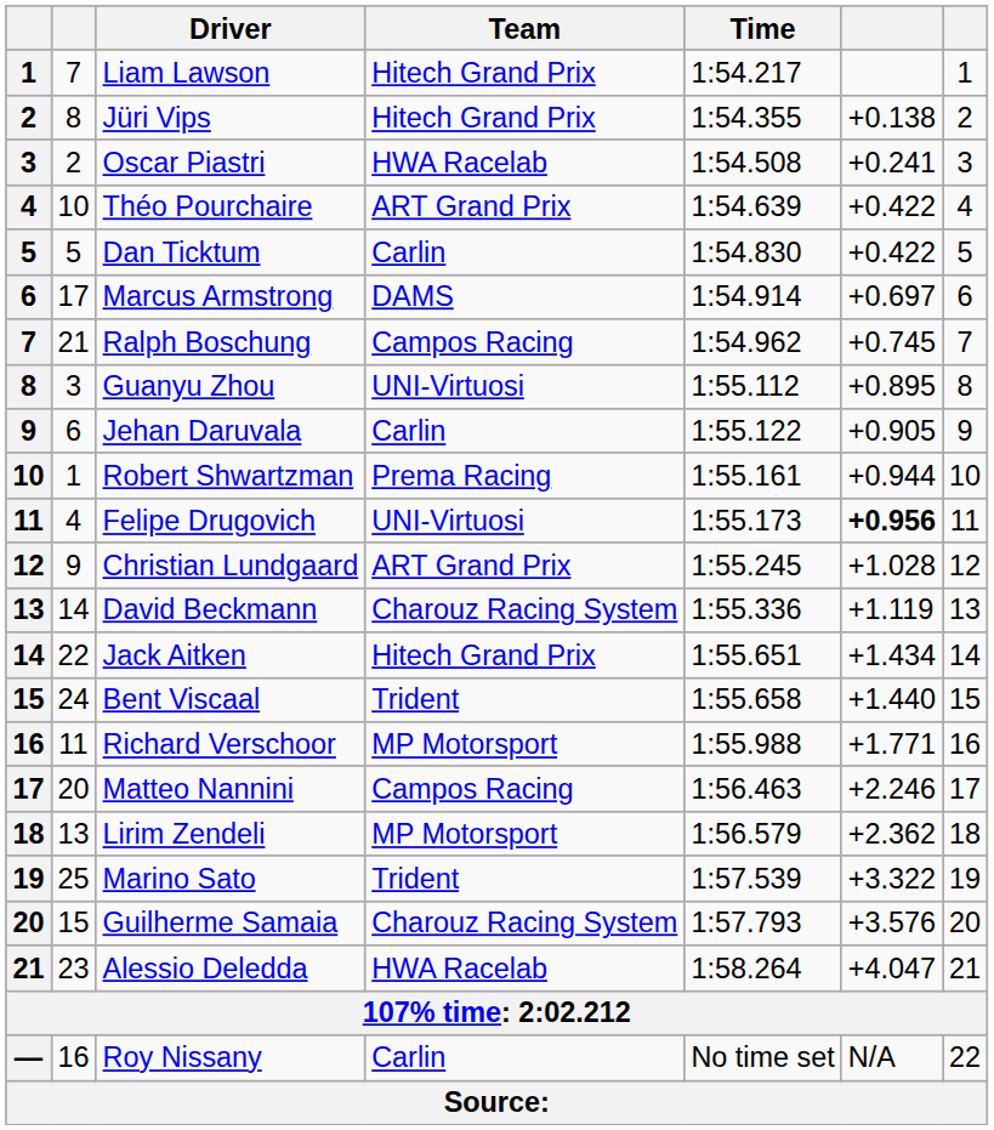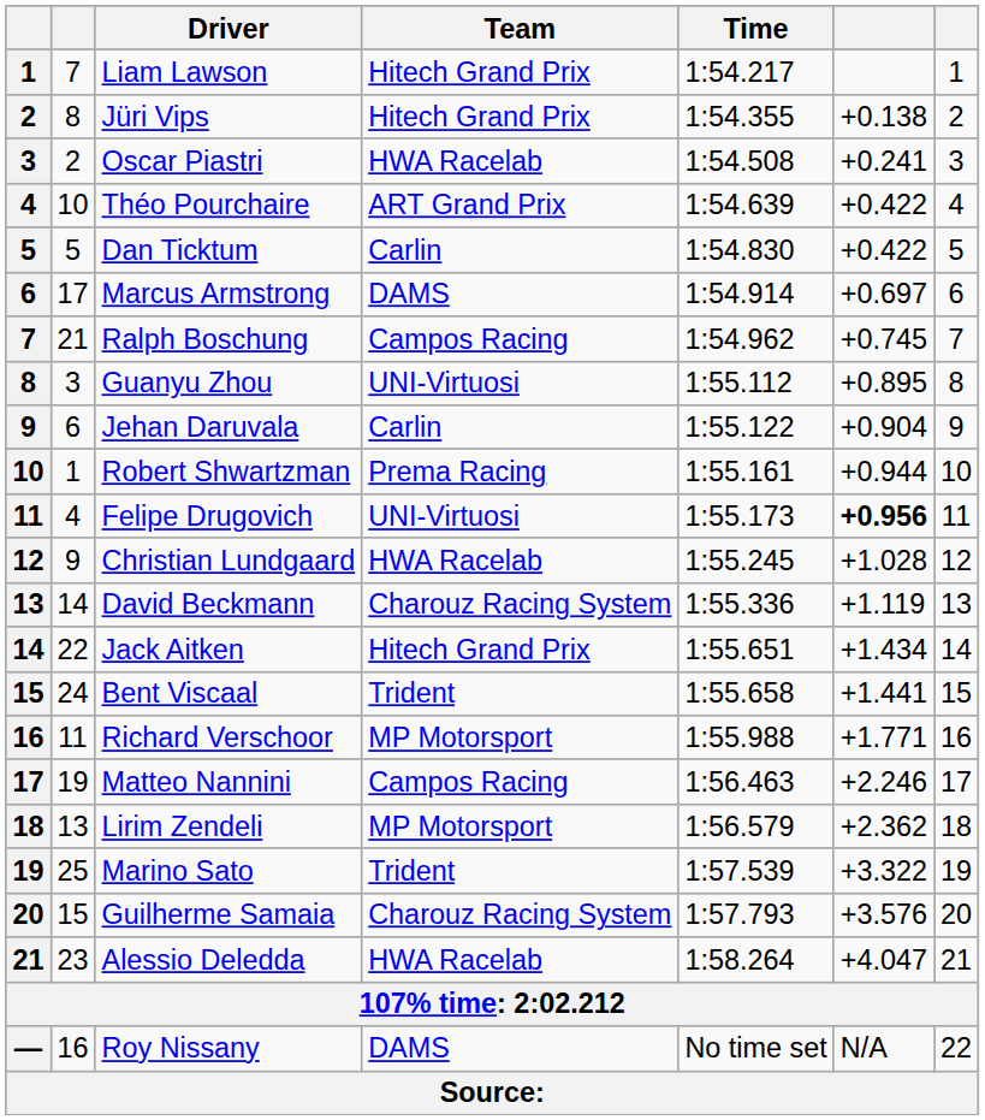Jehan Daruvala | column 6: +0.905 -> +0.904
Christian Lundgaard | Team: ART Grand Prix -> HWA Racelab
Bent Viscaal | column 6: +1.440 -> +1.441
Matteo Nannini | column 2: 20 -> 19
Roy Nissany | Team: Carlin -> DAMS
